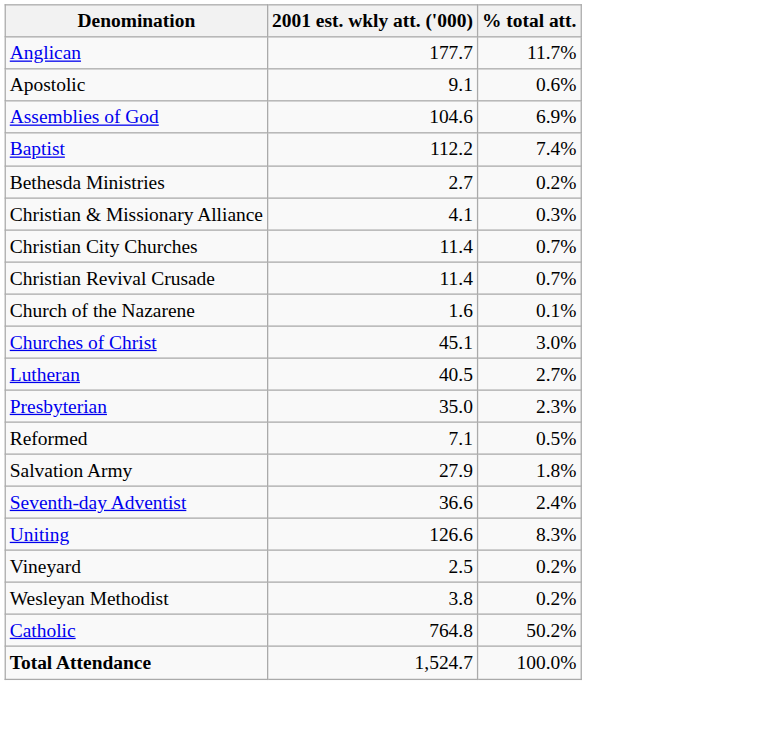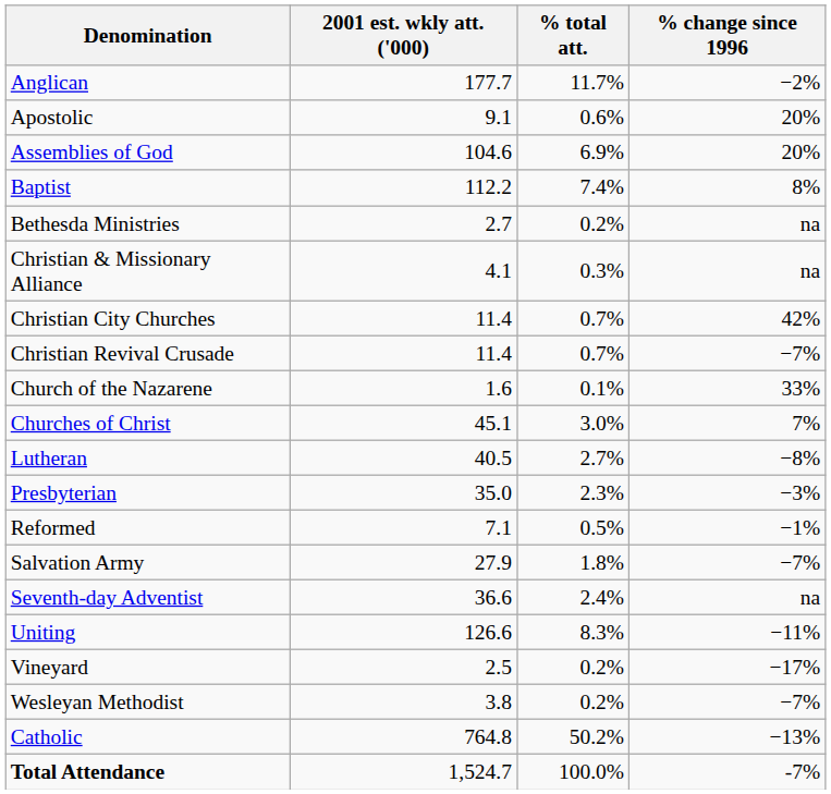+ column: % change since 1996 | −2% | 20% | 20% | 8% | na | na | 42% | −7% | 33% | 7% | −8% | −3% | −1% | −7% | na | −11% | −17% | −7% | −13% | -7%
